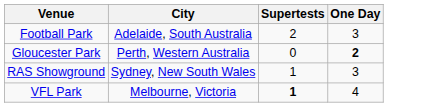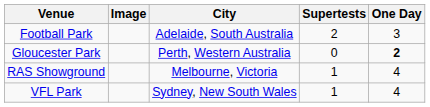+ column: Image
RAS Showground | City: Sydney, New South Wales -> Melbourne, Victoria
RAS Showground | One Day: 3 -> 4
VFL Park | City: Melbourne, Victoria -> Sydney, New South Wales
VFL Park | Supertests: bold -> normal
